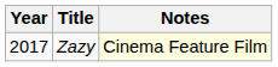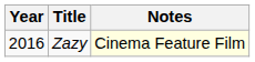Zazy | Year: 2017 -> 2016
